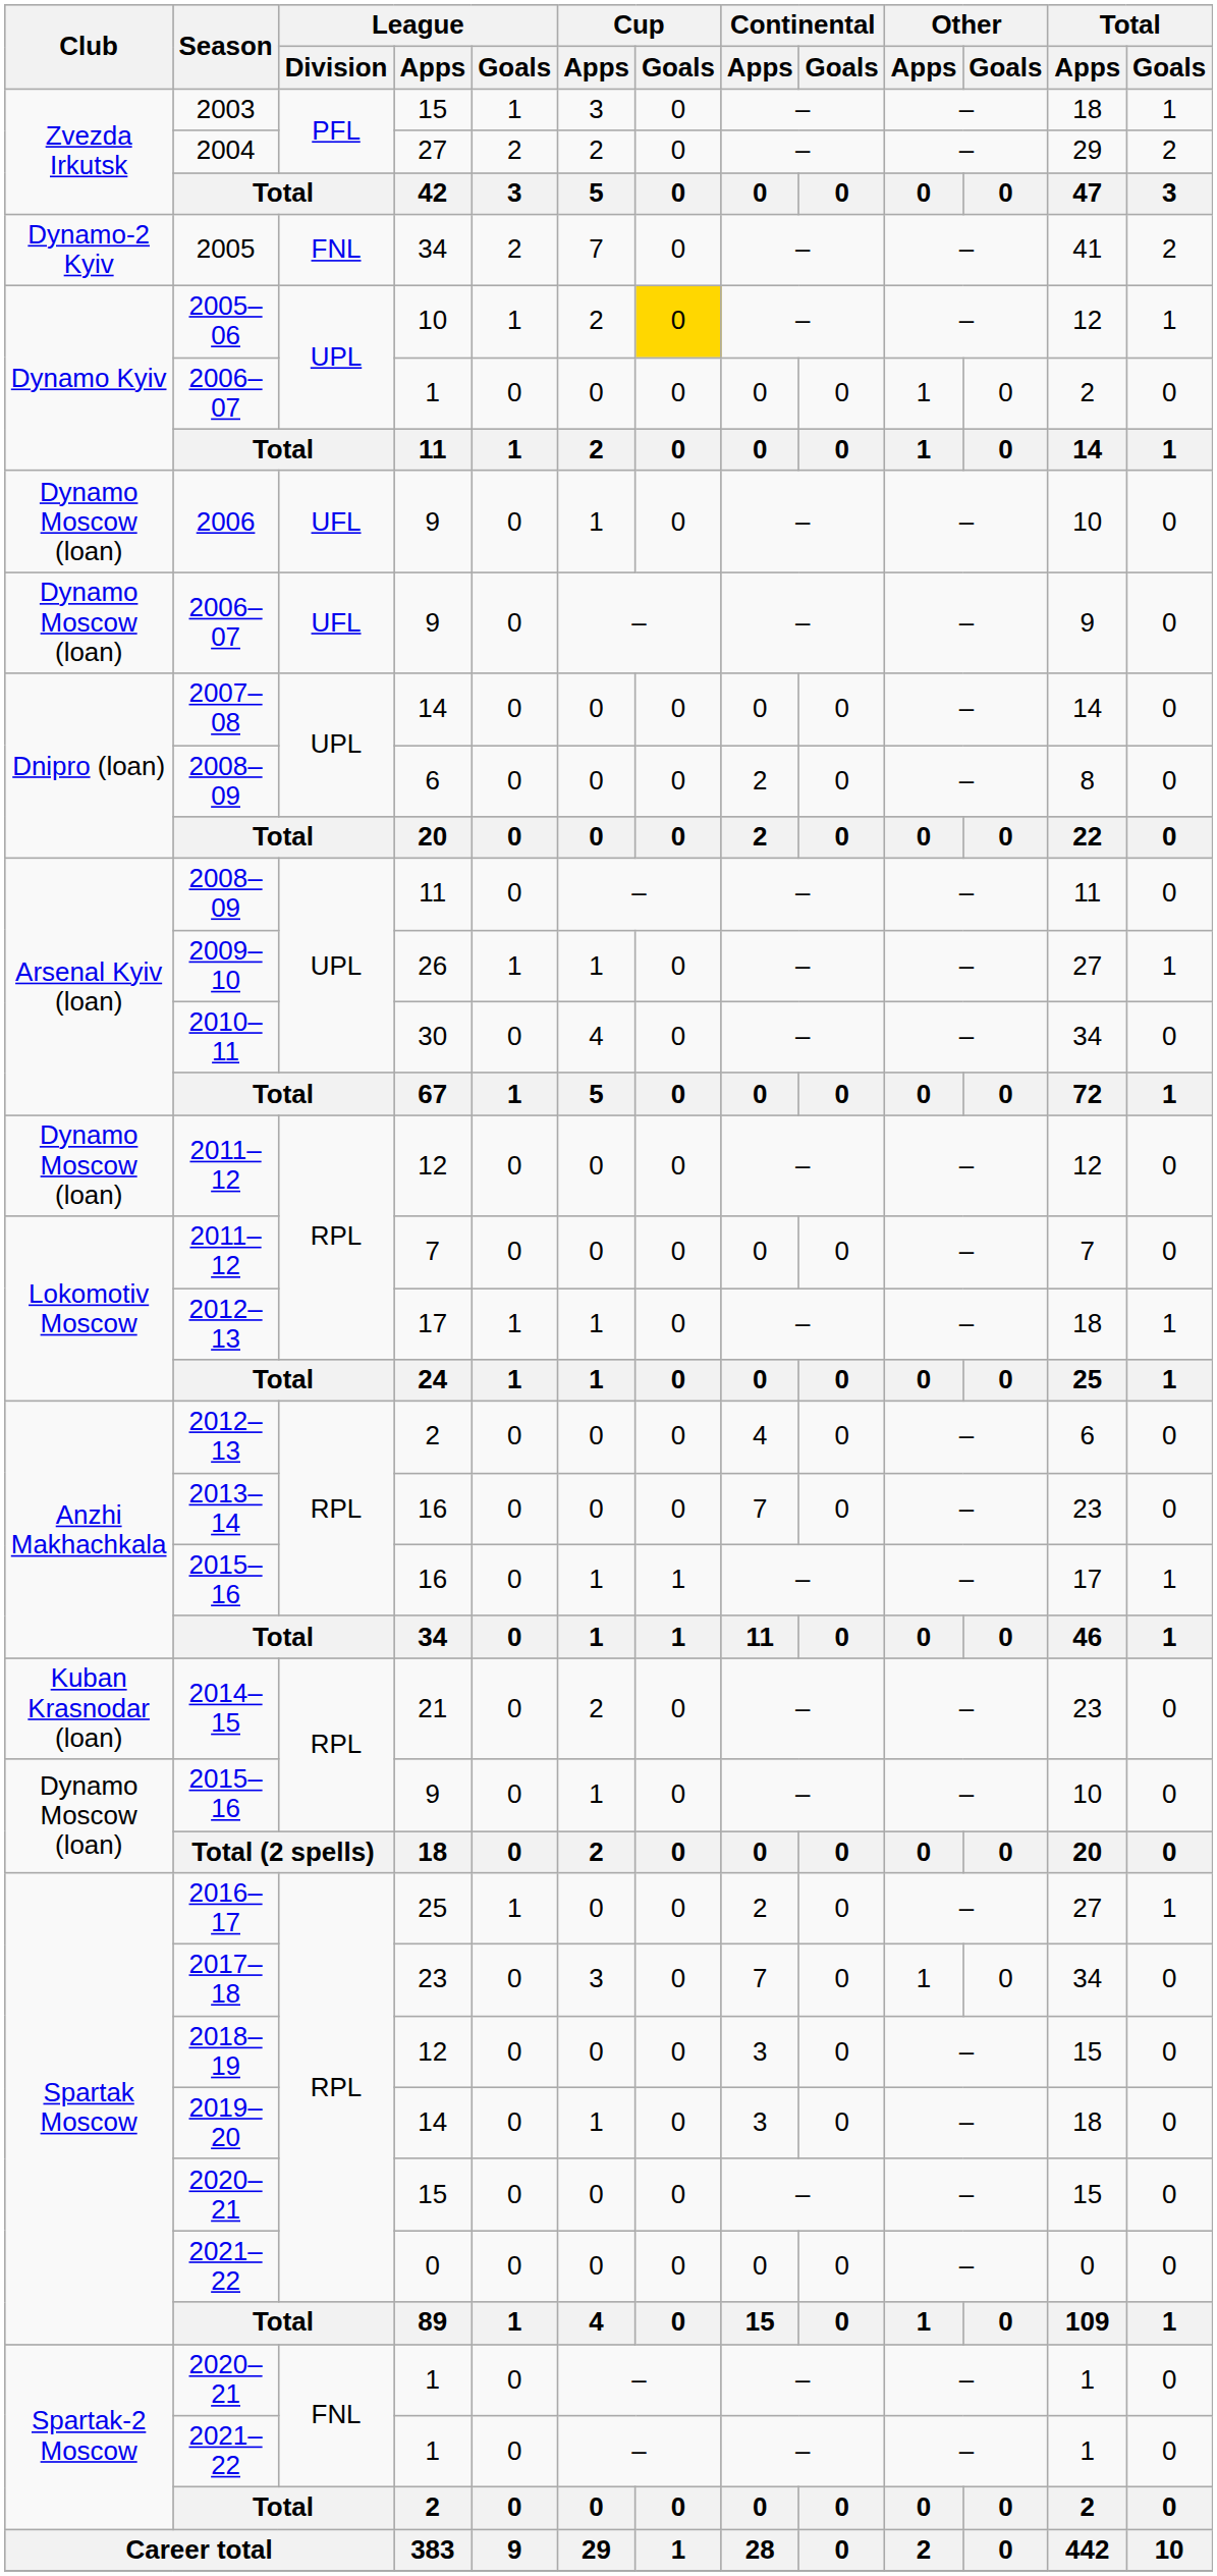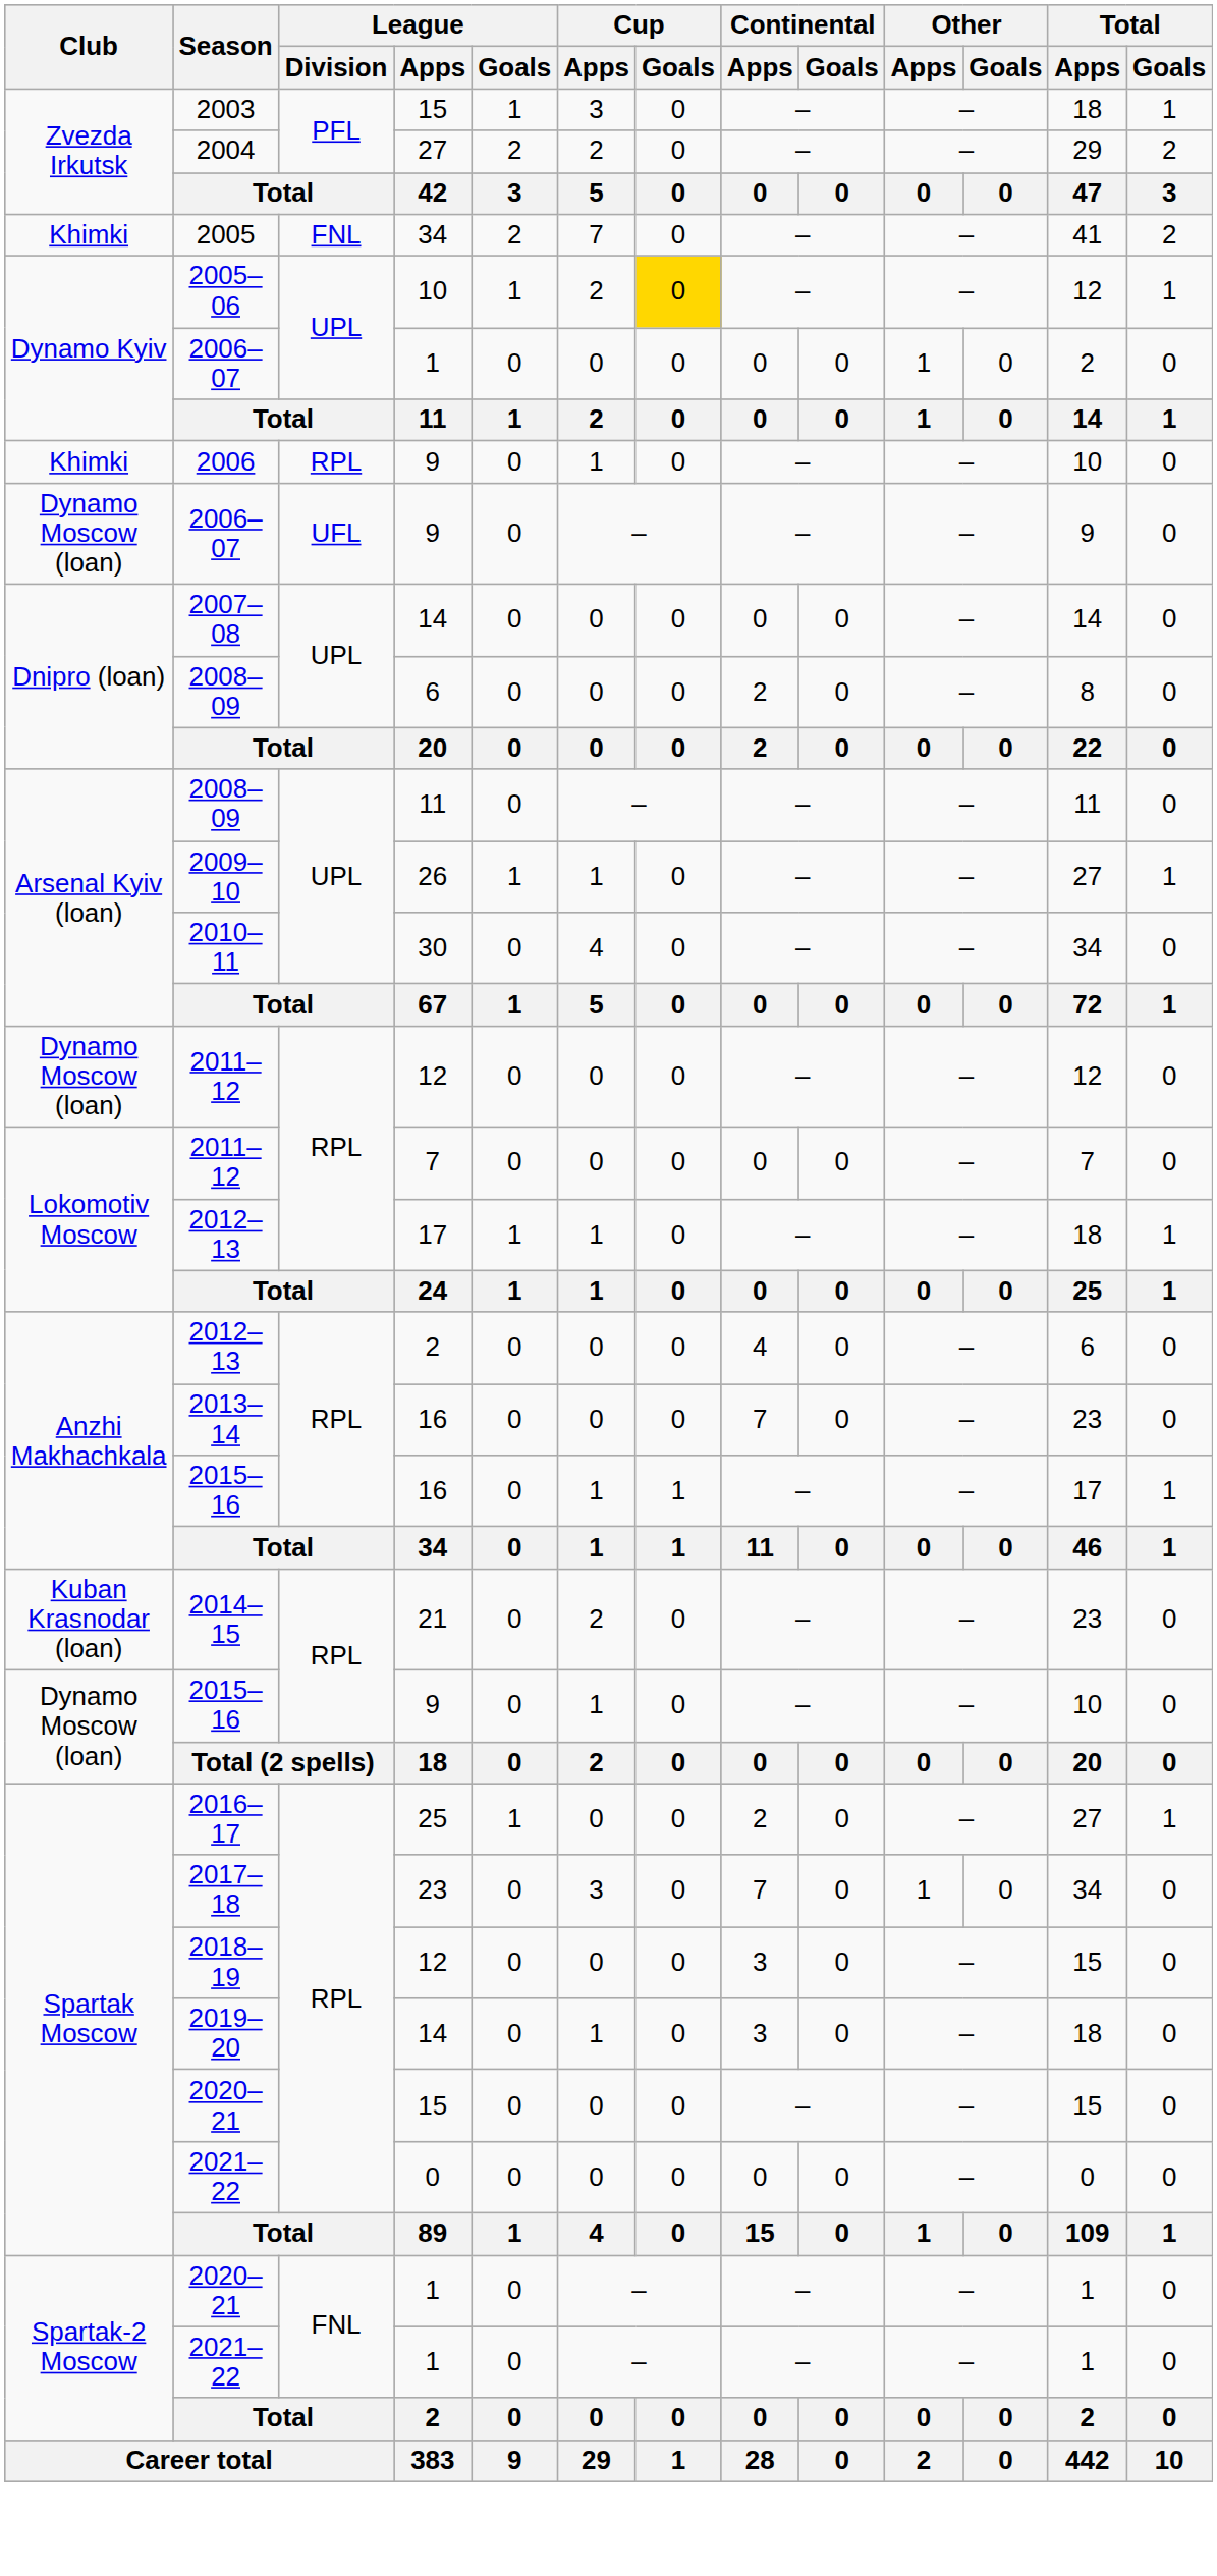2005 | Club: Dynamo-2 Kyiv -> Khimki
2006 | Club: Dynamo Moscow (loan) -> Khimki
2006 | League / Division: UFL -> RPL
